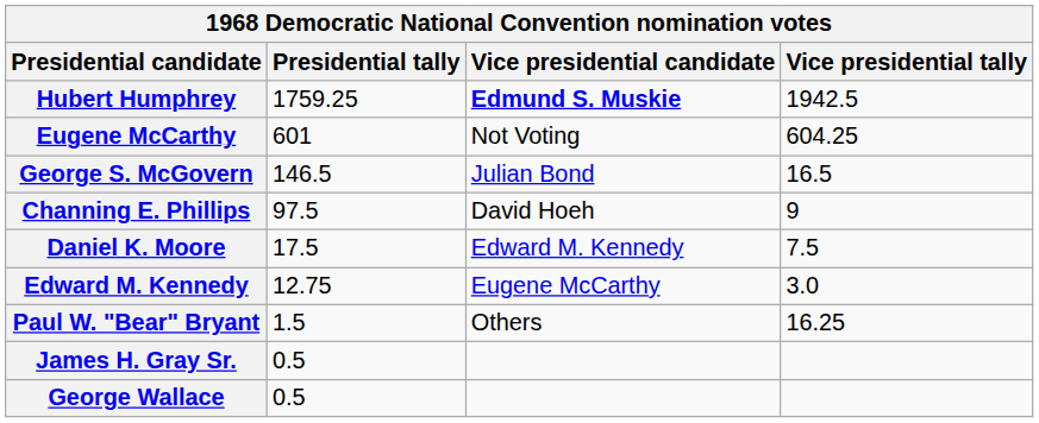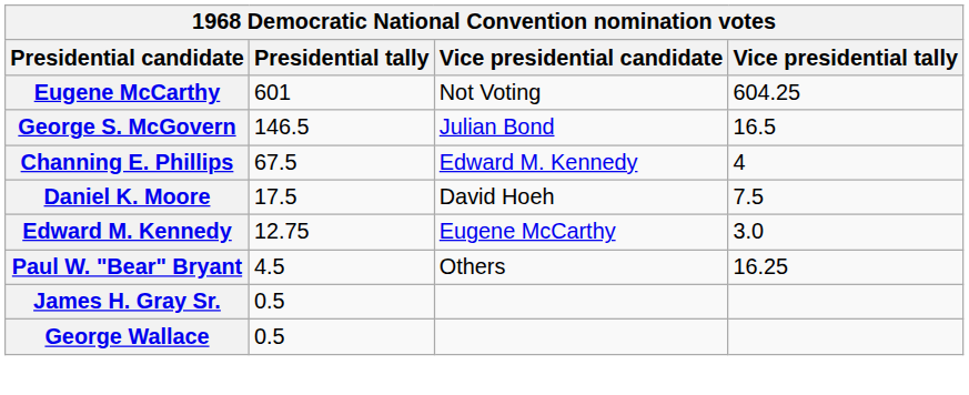- row: Hubert Humphrey | 1759.25 | Edmund S. Muskie | 1942.5
Channing E. Phillips | Presidential tally: 97.5 -> 67.5
Channing E. Phillips | Vice presidential candidate: David Hoeh -> Edward M. Kennedy
Channing E. Phillips | Vice presidential tally: 9 -> 4
Daniel K. Moore | Vice presidential candidate: Edward M. Kennedy -> David Hoeh
Paul W. "Bear" Bryant | Presidential tally: 1.5 -> 4.5
